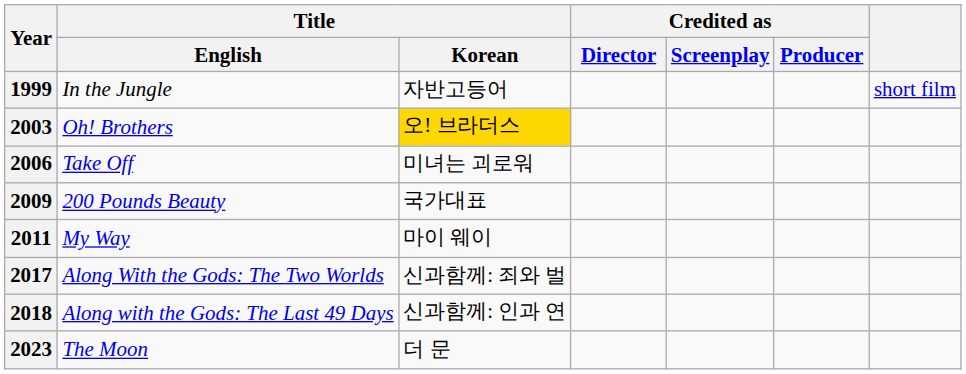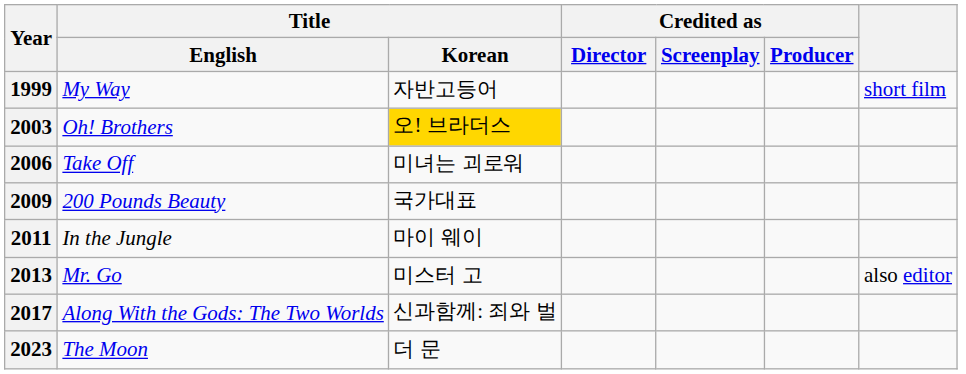1999 | Title / English: In the Jungle -> My Way
2011 | Title / English: My Way -> In the Jungle
+ row: 2013 | Mr. Go | 미스터 고 | also editor
- row: 2018 | Along with the Gods: The Last 49 Days | 신과함께: 인과 연
